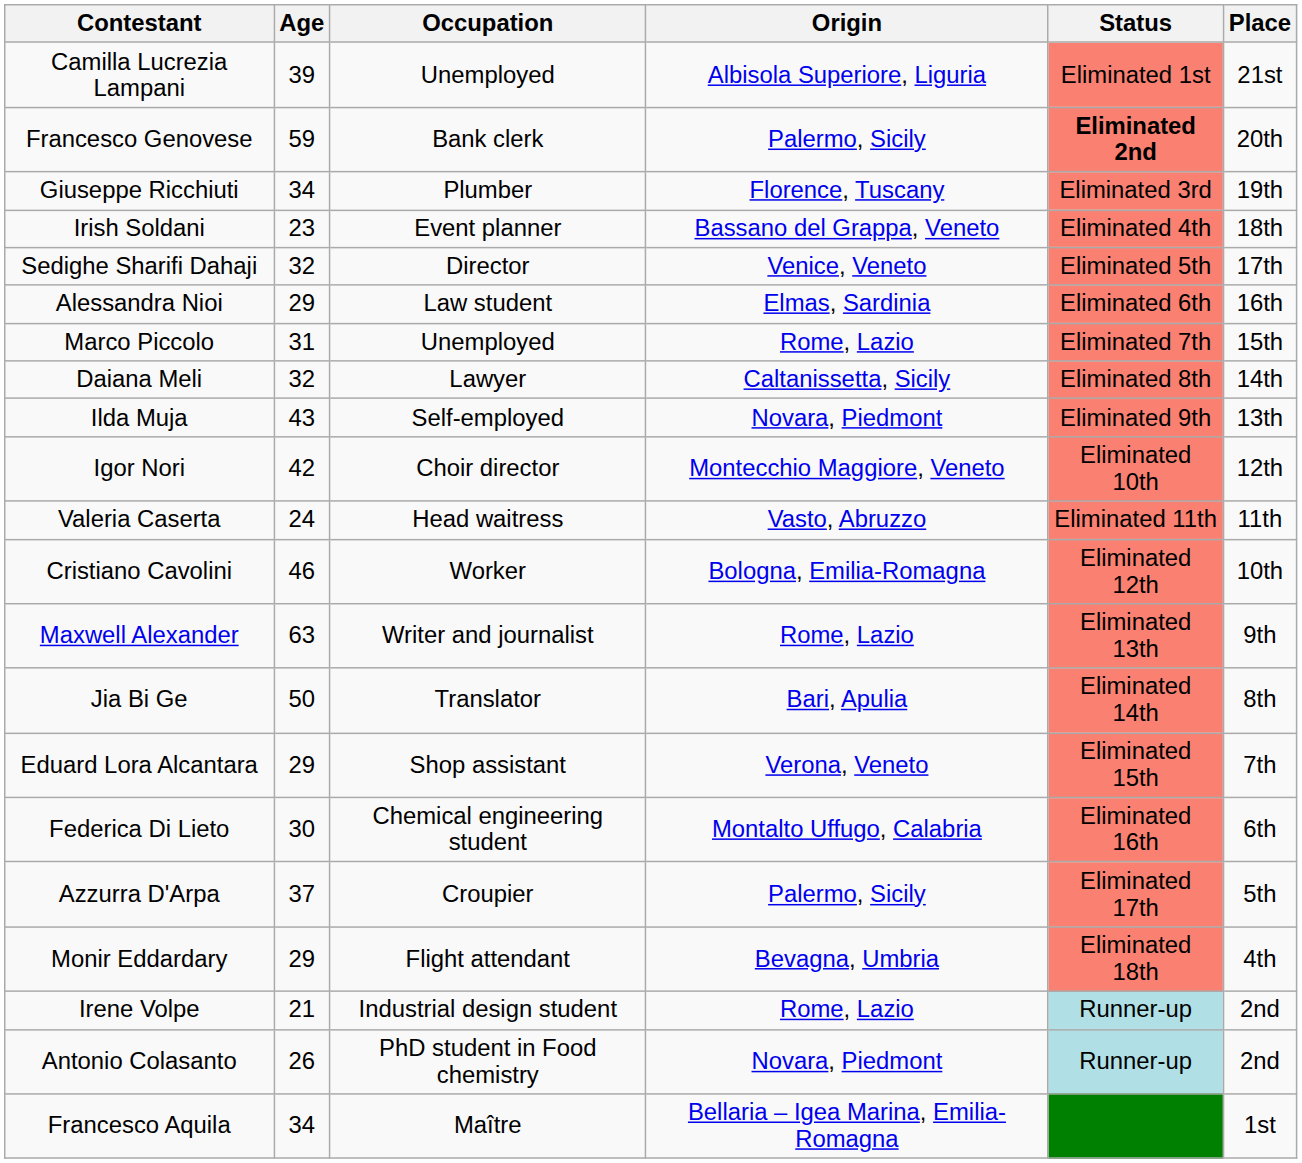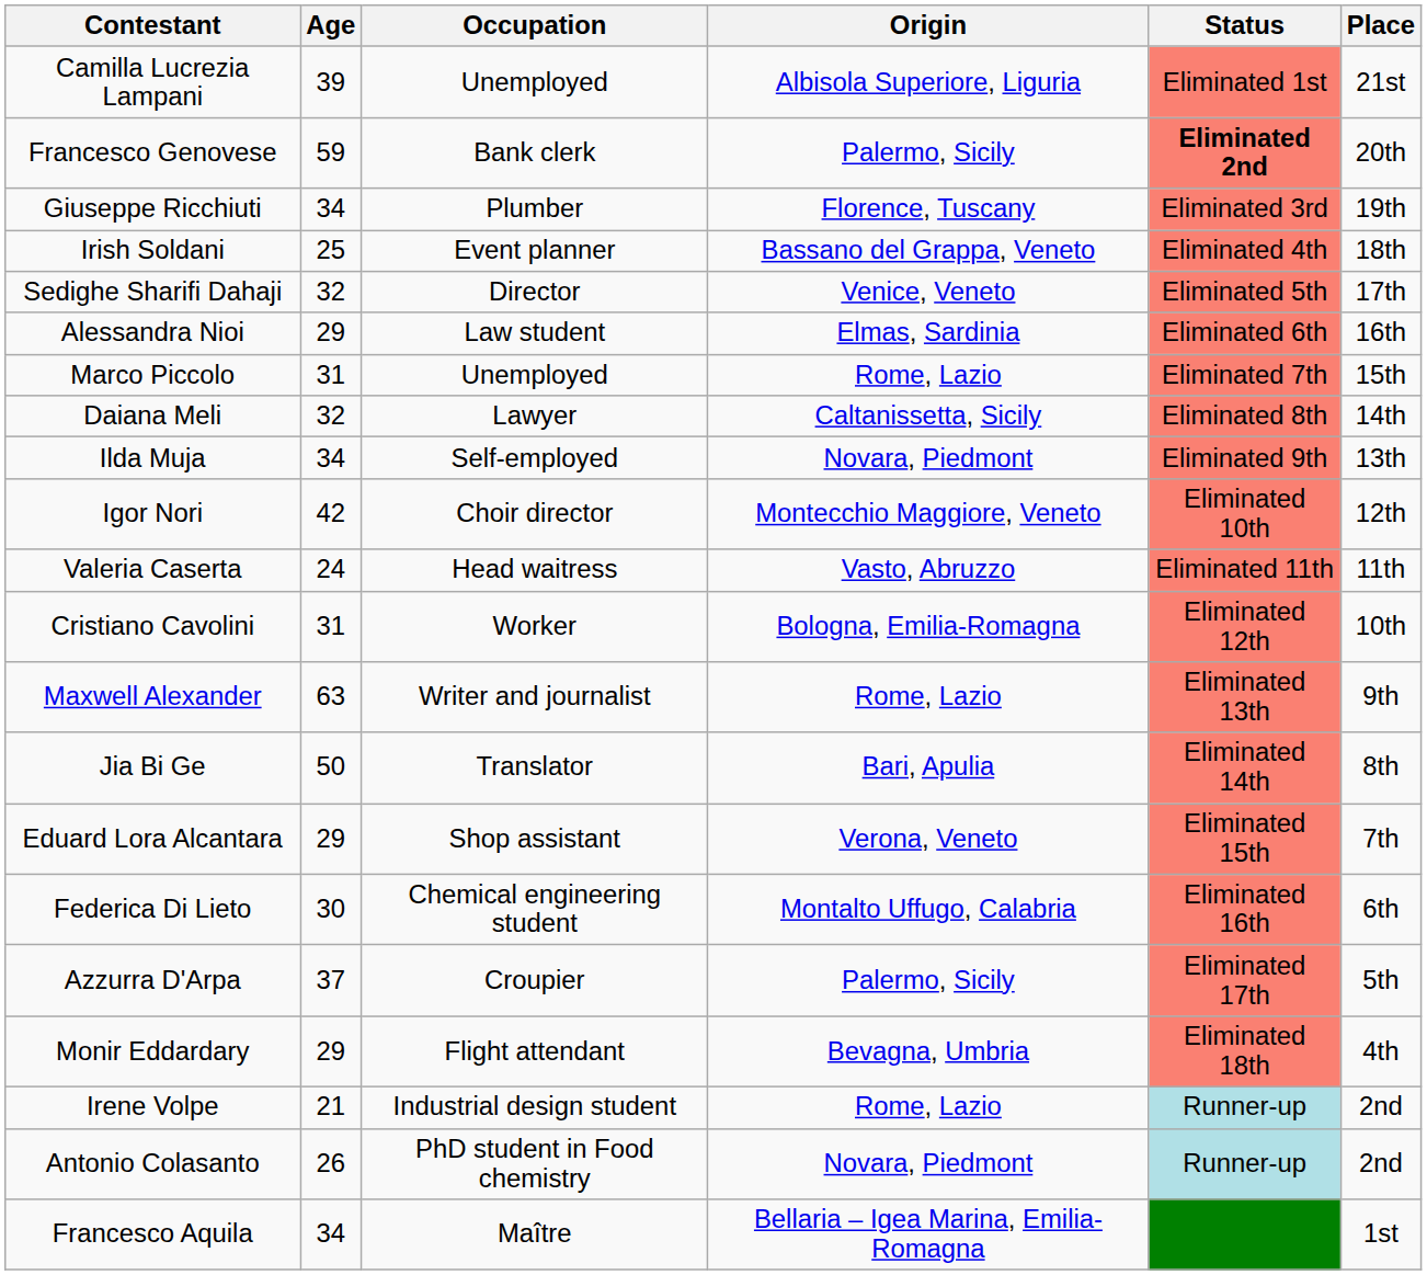Irish Soldani | Age: 23 -> 25
Ilda Muja | Age: 43 -> 34
Cristiano Cavolini | Age: 46 -> 31
